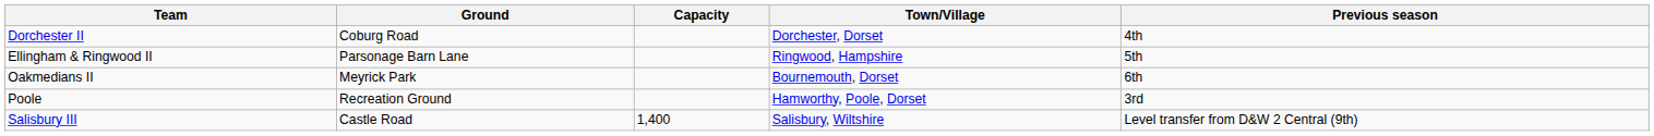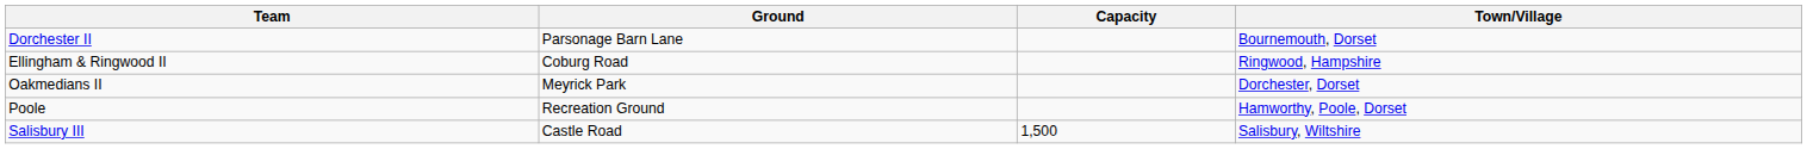- column: Previous season | 4th | 5th | 6th | 3rd | Level transfer from D&W 2 Central (9th)
Dorchester II | Ground: Coburg Road -> Parsonage Barn Lane
Dorchester II | Town/Village: Dorchester, Dorset -> Bournemouth, Dorset
Ellingham & Ringwood II | Ground: Parsonage Barn Lane -> Coburg Road
Oakmedians II | Town/Village: Bournemouth, Dorset -> Dorchester, Dorset
Salisbury III | Capacity: 1,400 -> 1,500
